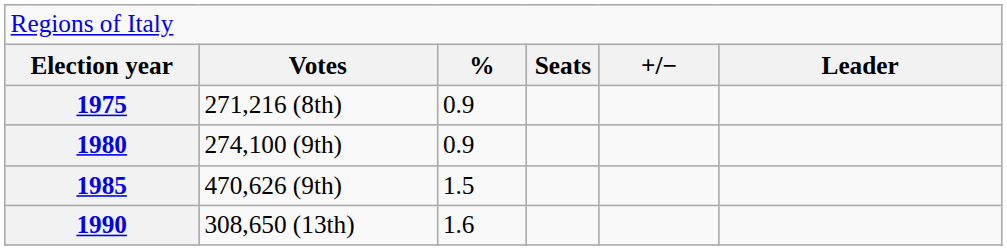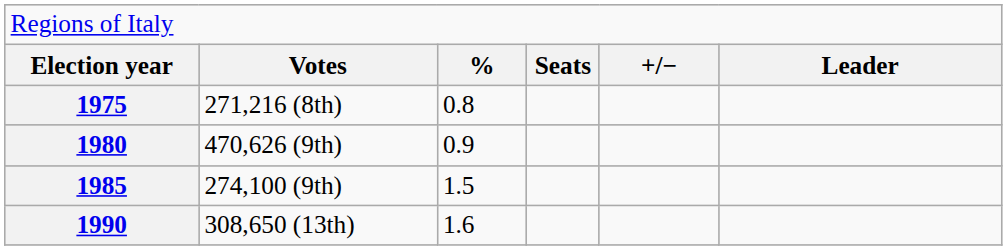1975 | column 3: 0.9 -> 0.8
1980 | column 2: 274,100 (9th) -> 470,626 (9th)
1985 | column 2: 470,626 (9th) -> 274,100 (9th)
